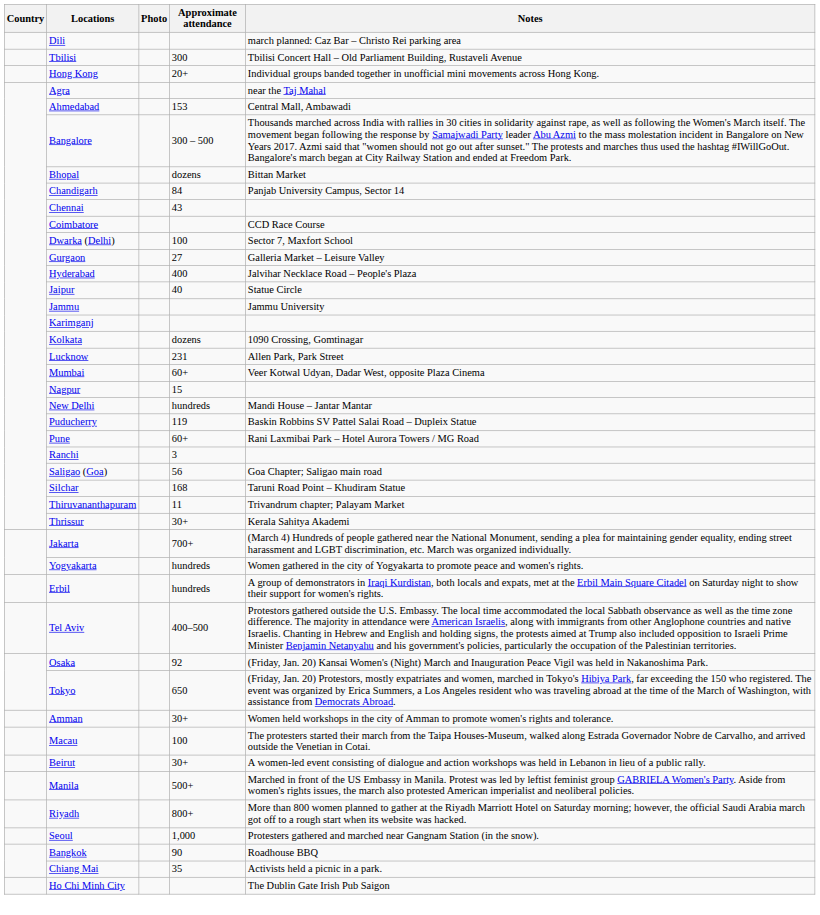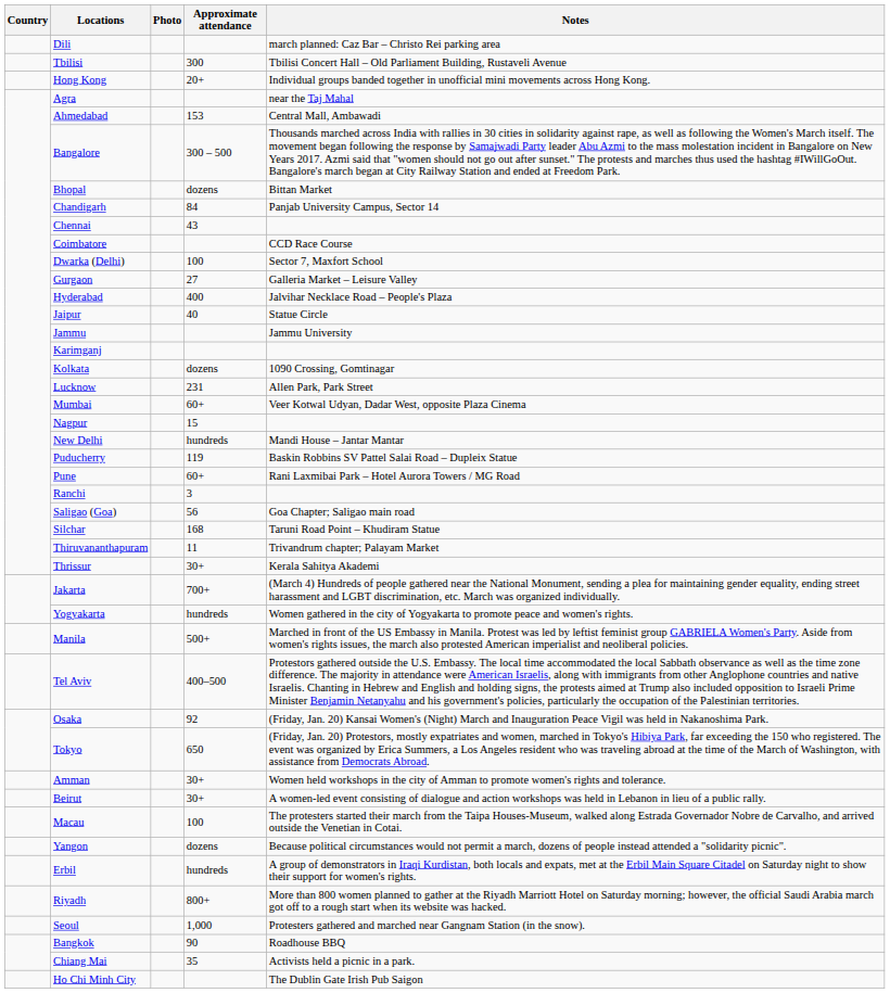rows swapped: Erbil <-> Manila
rows swapped: Beirut <-> Macau
+ row: Yangon | dozens | Because political circumstances would not permit a march, dozens of people instead attended a "solidarity picnic".
